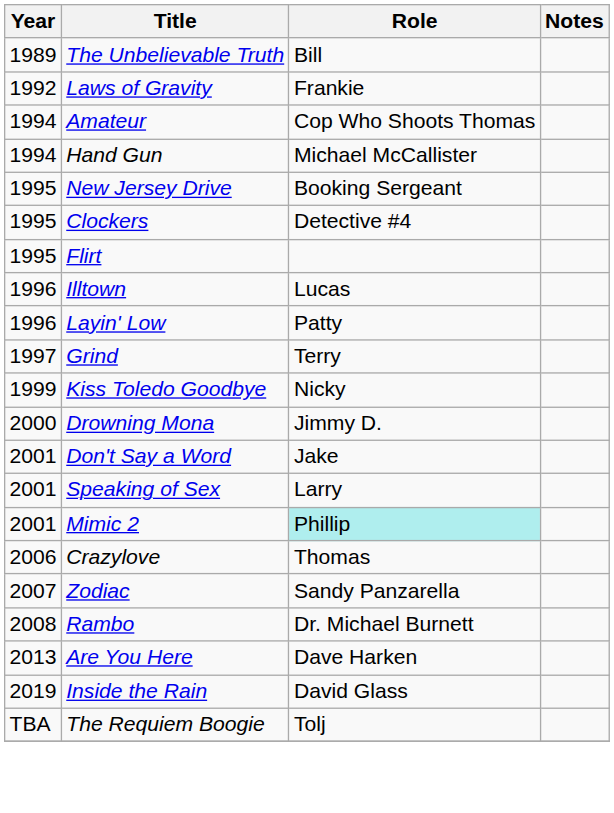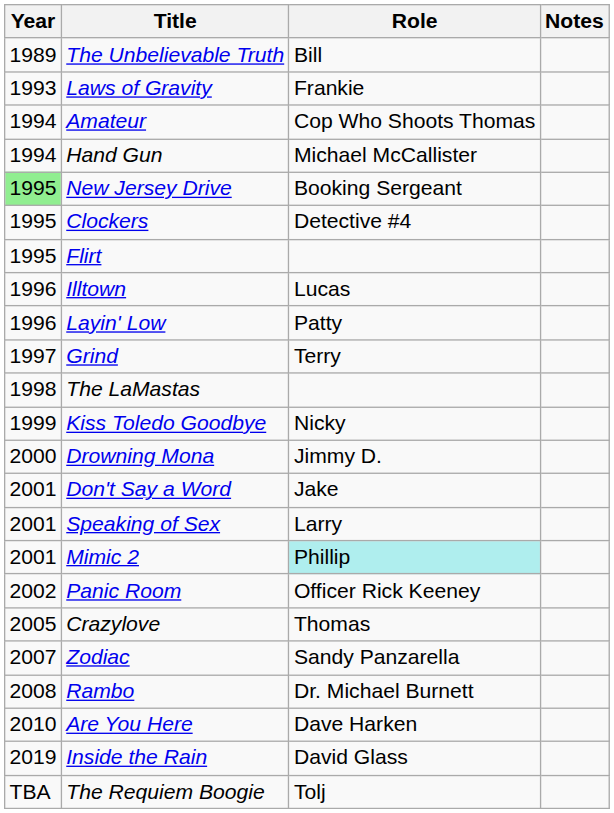Laws of Gravity | Year: 1992 -> 1993
New Jersey Drive | Year: no background -> lightgreen background
+ row: 1998 | The LaMastas
+ row: 2002 | Panic Room | Officer Rick Keeney
Crazylove | Year: 2006 -> 2005
Are You Here | Year: 2013 -> 2010
